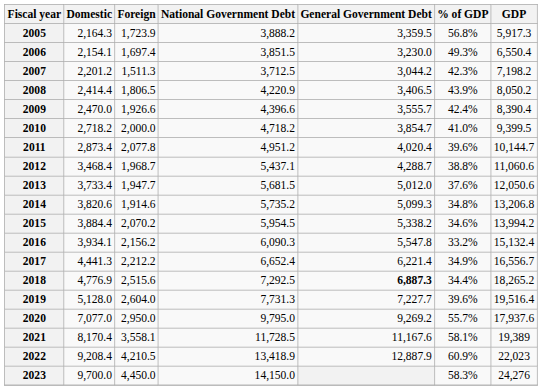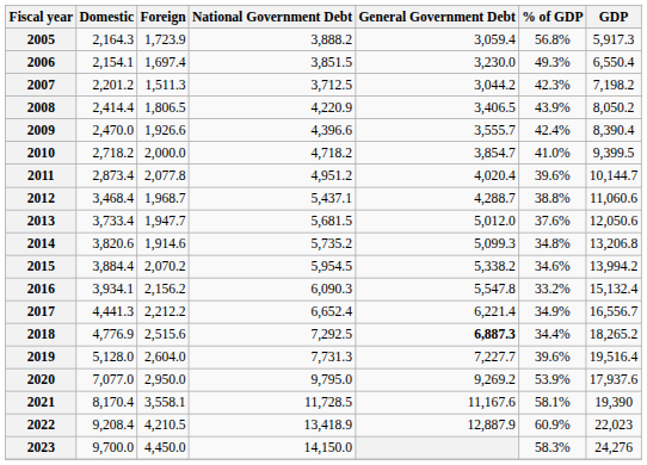2005 | General Government Debt: 3,359.5 -> 3,059.4
2020 | % of GDP: 55.7% -> 53.9%
2021 | GDP: 19,389 -> 19,390
